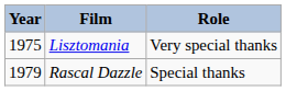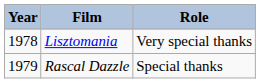Lisztomania | Year: 1975 -> 1978
